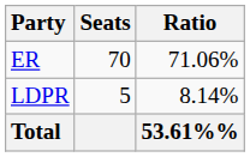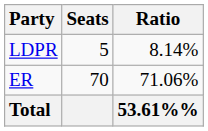rows swapped: ER <-> LDPR
